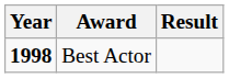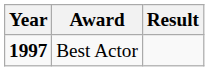Best Actor | Year: 1998 -> 1997
